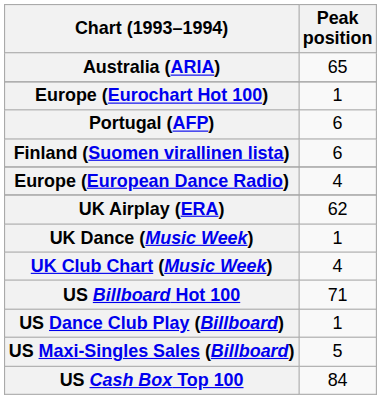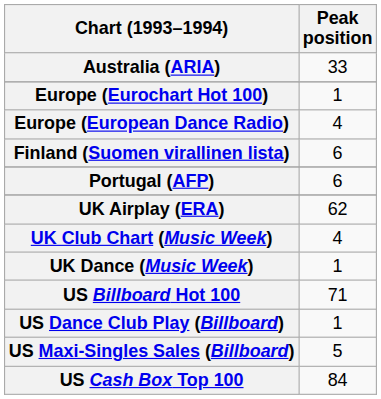Australia (ARIA) | Peak position: 65 -> 33
rows swapped: Europe (European Dance Radio) <-> Portugal (AFP)
rows swapped: UK Dance (Music Week) <-> UK Club Chart (Music Week)
